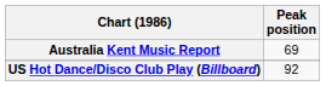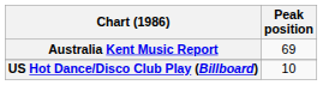US Hot Dance/Disco Club Play (Billboard) | Peak position: 92 -> 10
